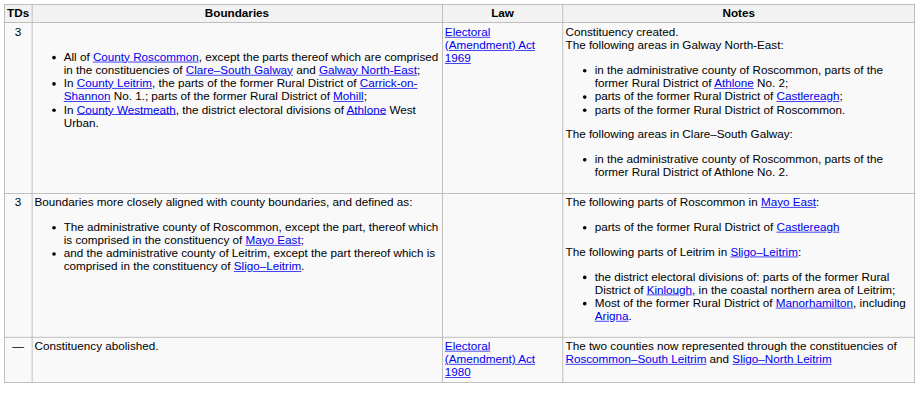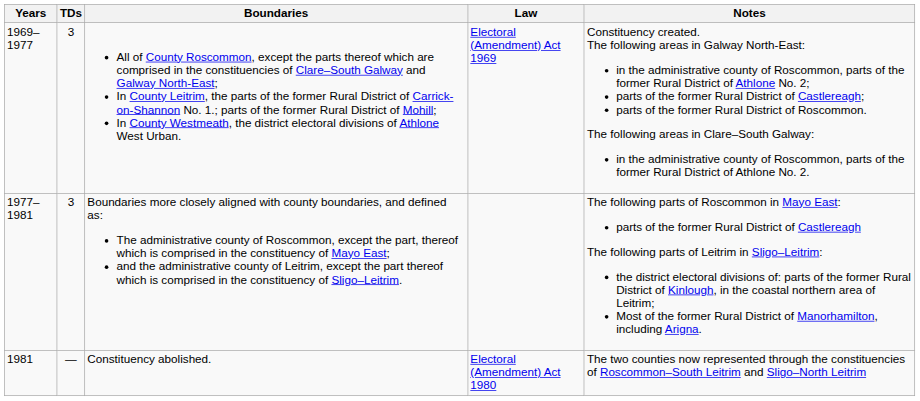+ column: Years | 1969–1977 | 1977–1981 | 1981
